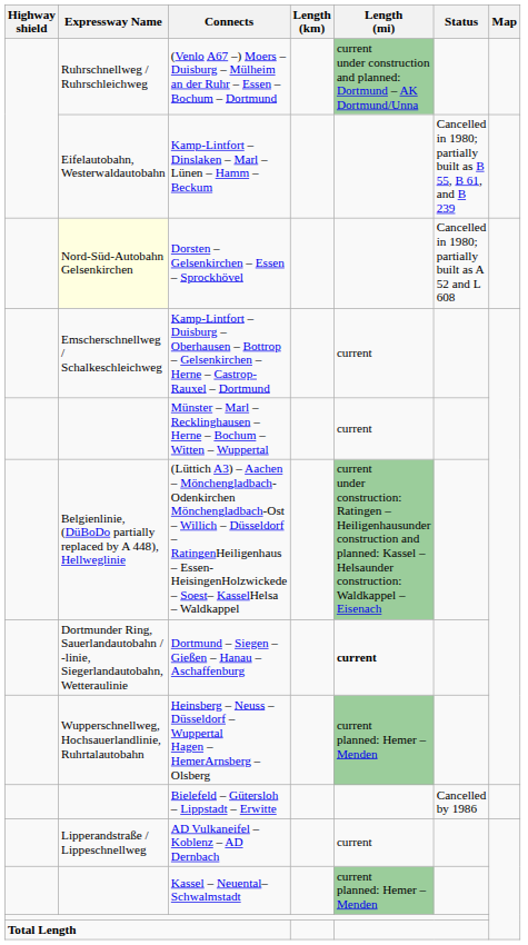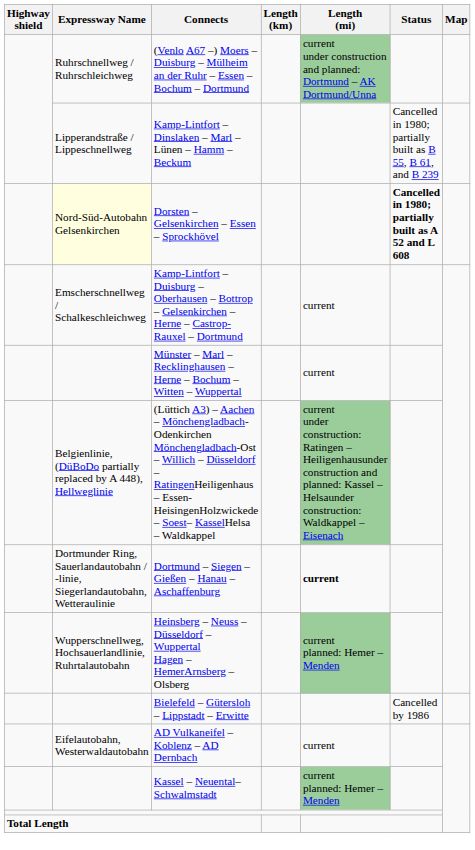Kamp-Lintfort – Dinslaken – Marl – Lünen – Hamm – Beckum | Expressway Name: Eifelautobahn, Westerwaldautobahn -> Lipperandstraße / Lippeschnellweg
Dorsten – Gelsenkirchen – Essen – Sprockhövel | Status: normal -> bold
AD Vulkaneifel – Koblenz – AD Dernbach | Expressway Name: Lipperandstraße / Lippeschnellweg -> Eifelautobahn, Westerwaldautobahn
